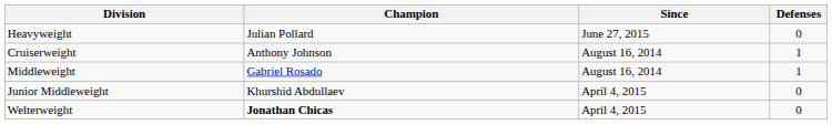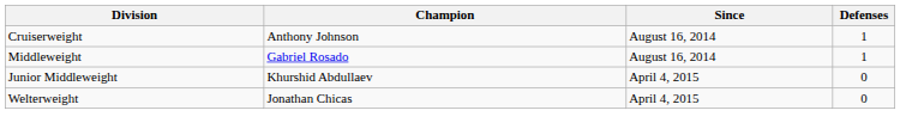- row: Heavyweight | Julian Pollard | June 27, 2015 | 0
Welterweight | Champion: bold -> normal
